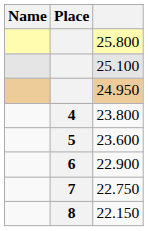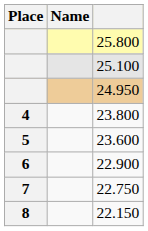columns swapped: Place <-> Name
